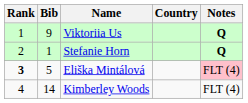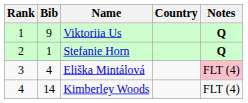Eliška Mintálová | Rank: bold -> normal
Eliška Mintálová | Bib: 5 -> 4
